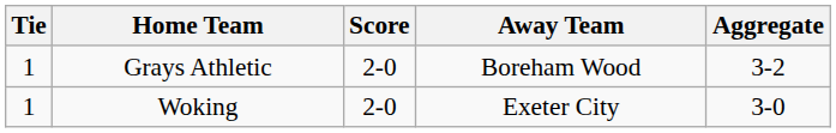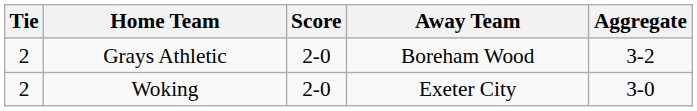Grays Athletic | Tie: 1 -> 2
Woking | Tie: 1 -> 2
